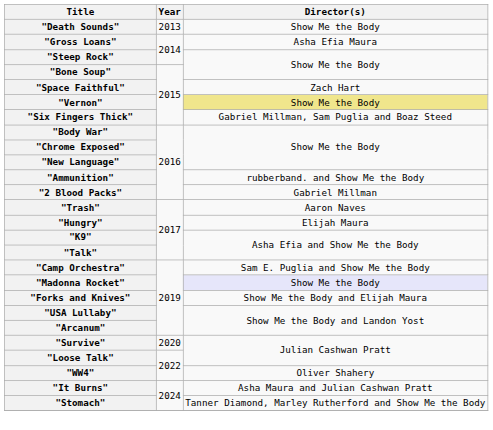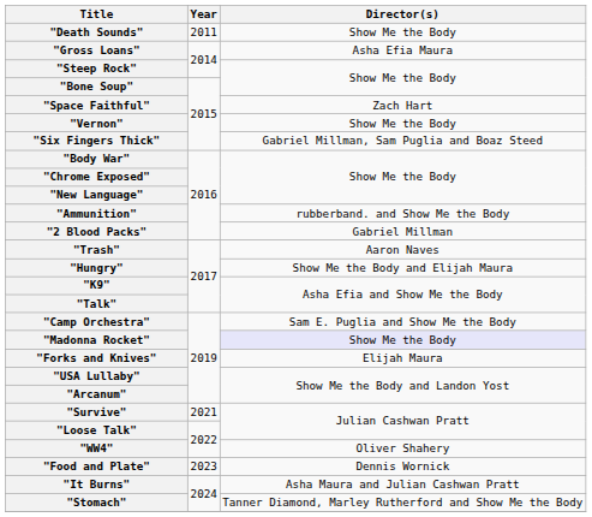"Death Sounds" | Year: 2013 -> 2011
"Vernon" | Director(s): khaki background -> no background
"Hungry" | Director(s): Elijah Maura -> Show Me the Body and Elijah Maura
"Forks and Knives" | Director(s): Show Me the Body and Elijah Maura -> Elijah Maura
"Survive" | Year: 2020 -> 2021
+ row: "Food and Plate" | 2023 | Dennis Wornick
